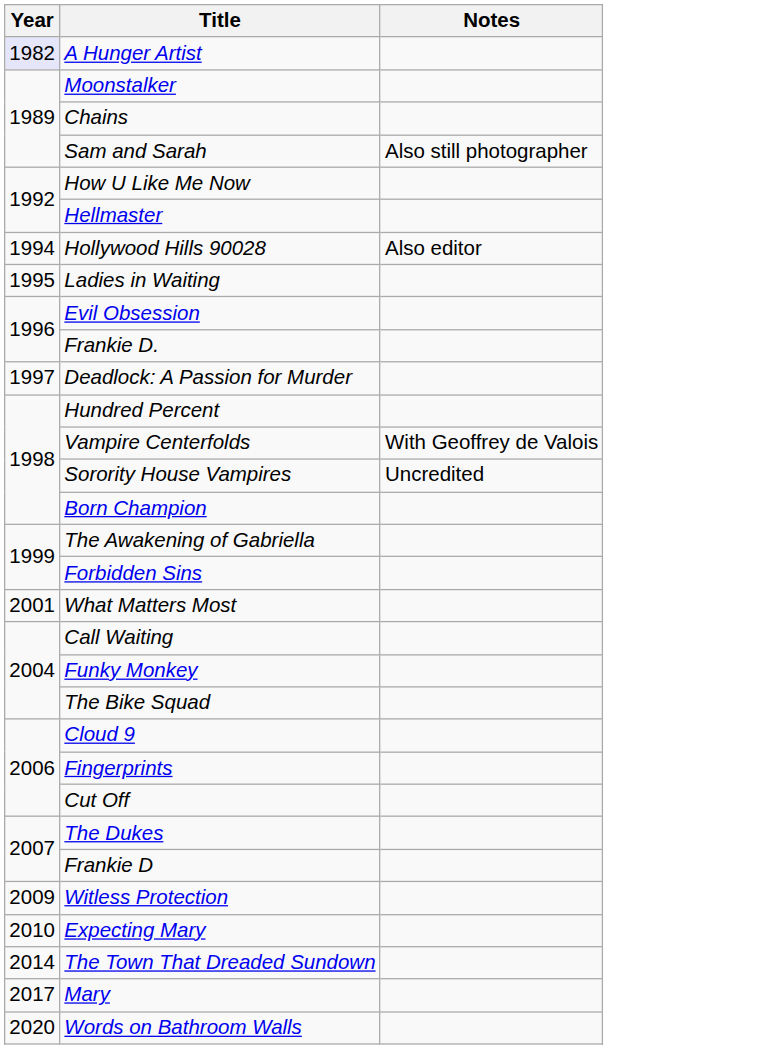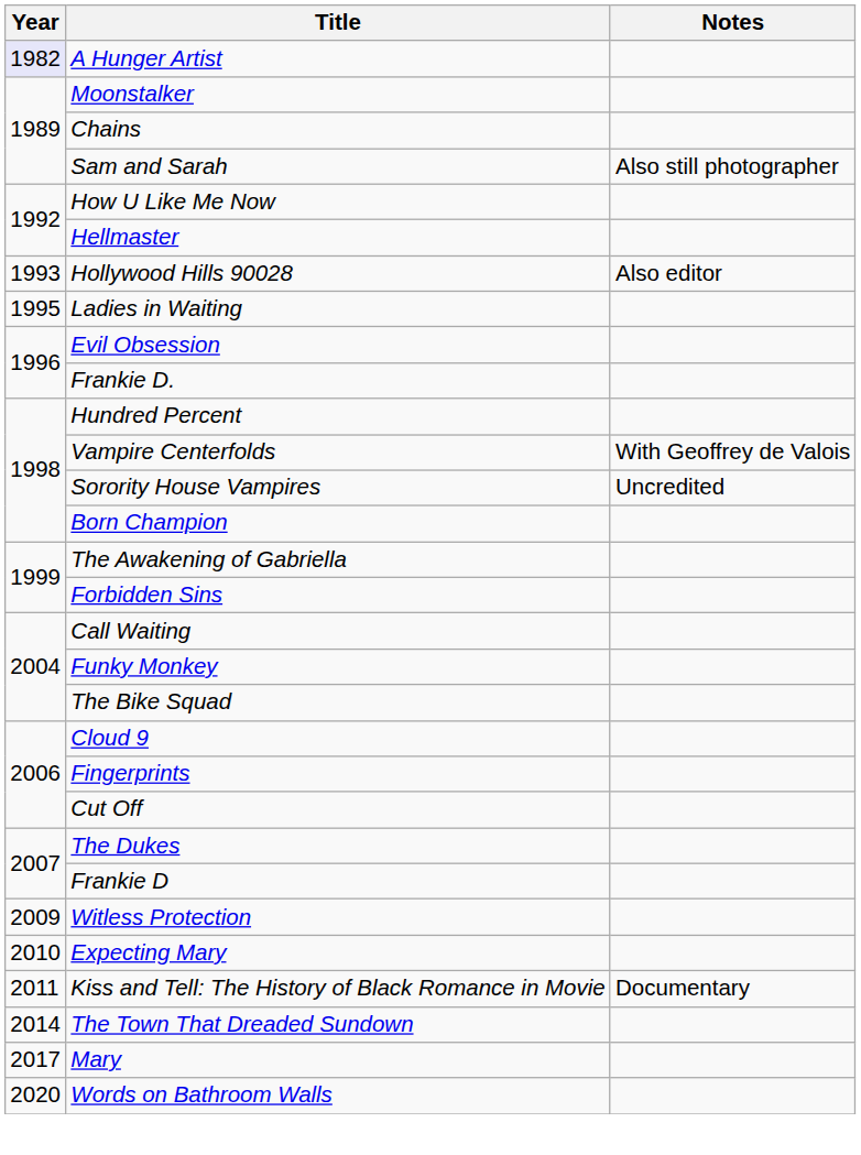Hollywood Hills 90028 | Year: 1994 -> 1993
- row: 1997 | Deadlock: A Passion for Murder
- row: 2001 | What Matters Most
+ row: 2011 | Kiss and Tell: The History of Black Romance in Movie | Documentary
